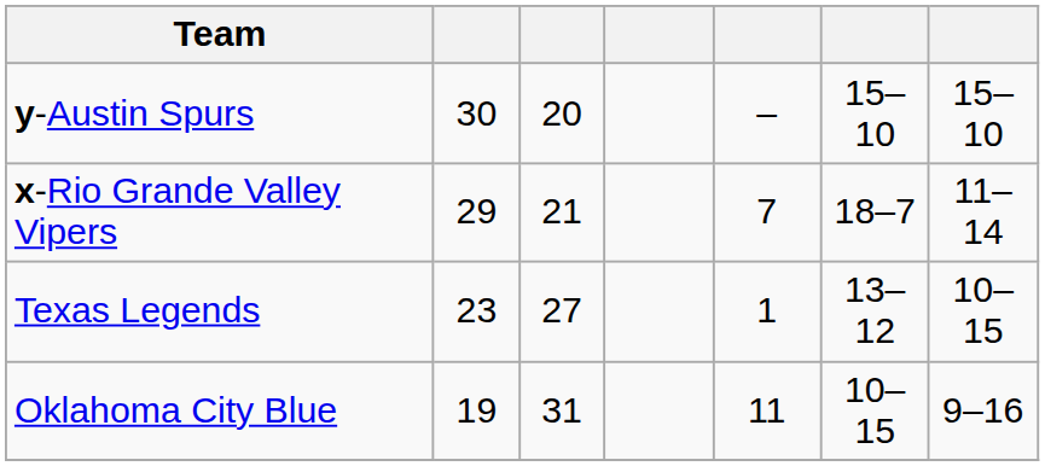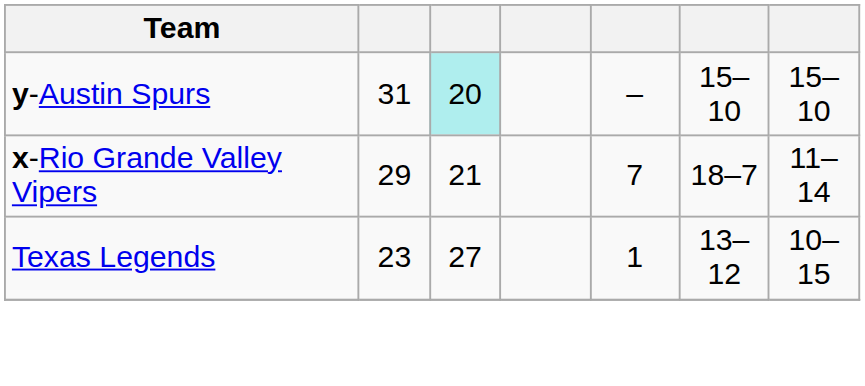y-Austin Spurs | column 2: 30 -> 31
y-Austin Spurs | column 3: no background -> paleturquoise background
- row: Oklahoma City Blue | 19 | 31 | 11 | 10–15 | 9–16
